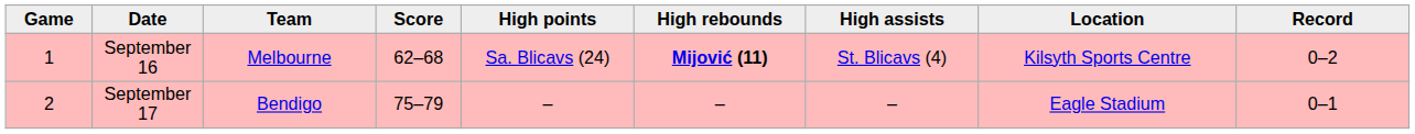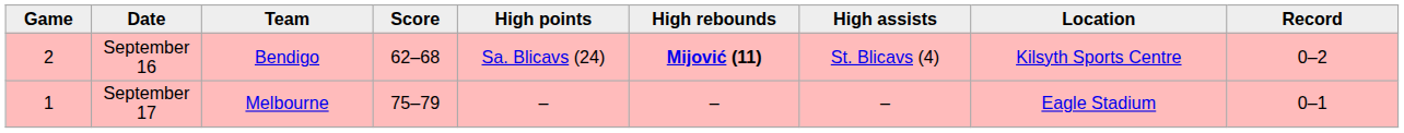September 16 | Game: 1 -> 2
September 16 | Team: Melbourne -> Bendigo
September 17 | Game: 2 -> 1
September 17 | Team: Bendigo -> Melbourne
